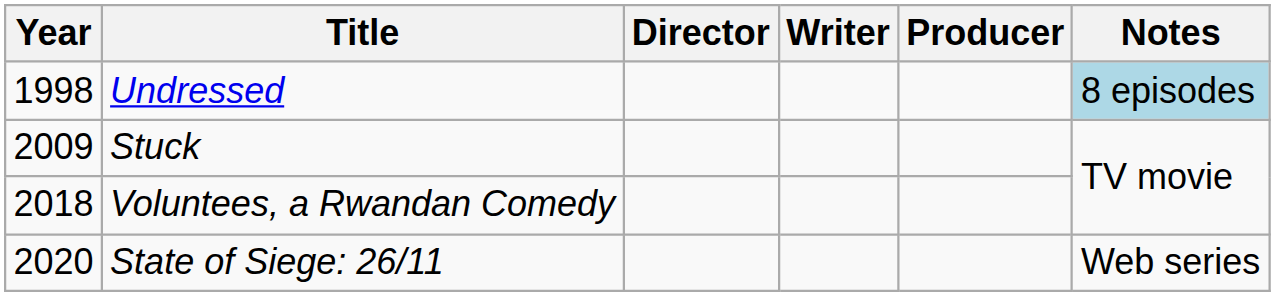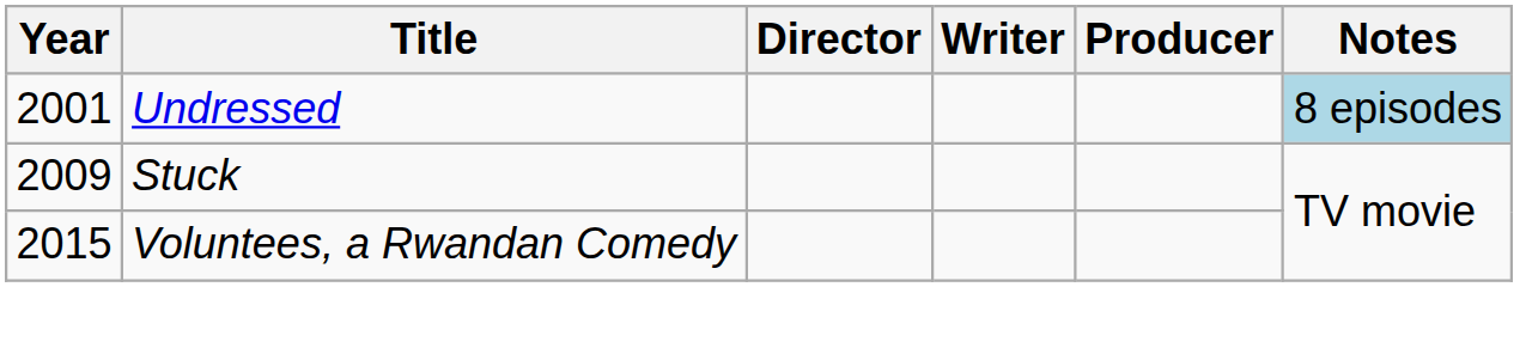Undressed | Year: 1998 -> 2001
Voluntees, a Rwandan Comedy | Year: 2018 -> 2015
- row: 2020 | State of Siege: 26/11 | Web series
